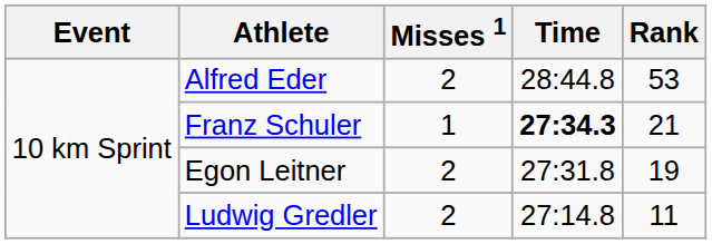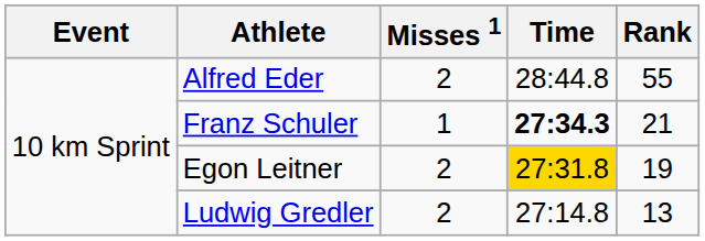Alfred Eder | Rank: 53 -> 55
Egon Leitner | Time: no background -> gold background
Ludwig Gredler | Rank: 11 -> 13
